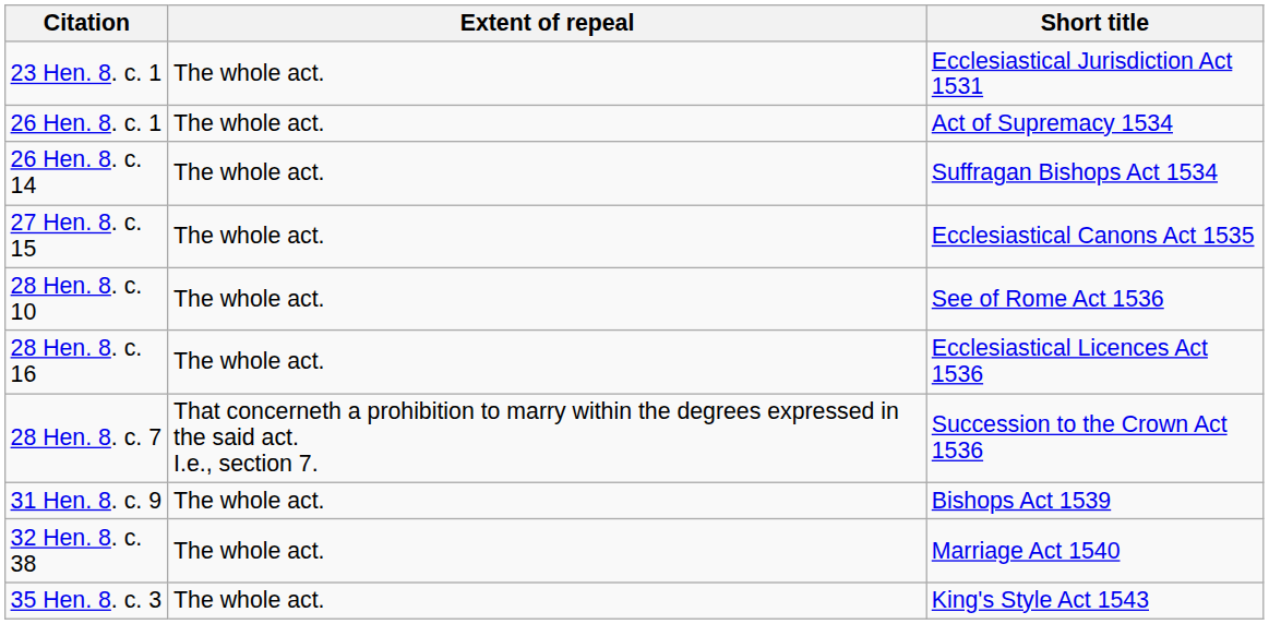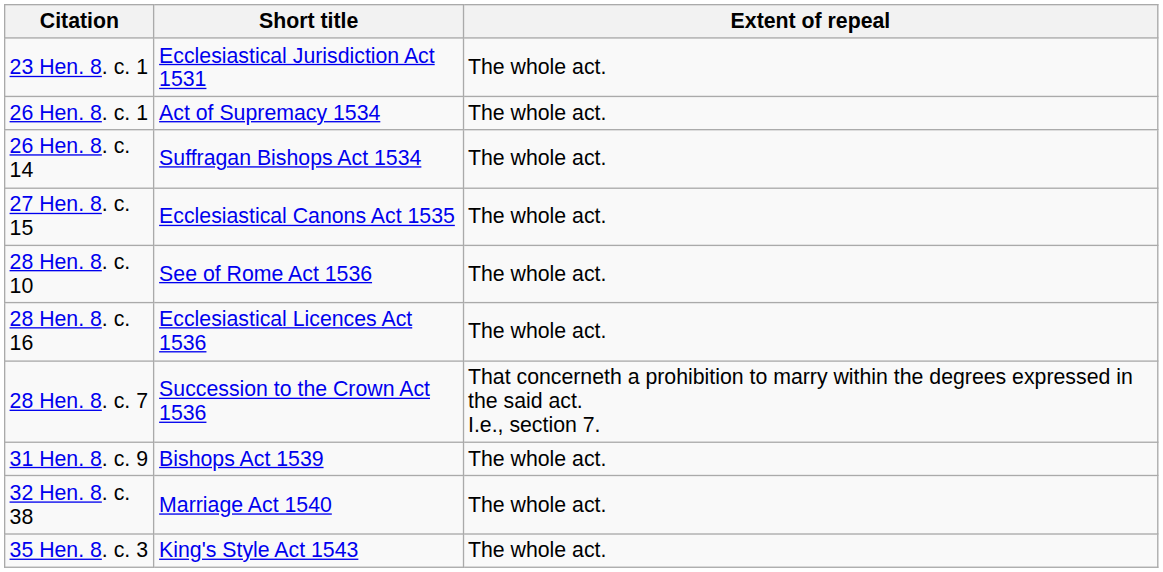columns swapped: Short title <-> Extent of repeal
